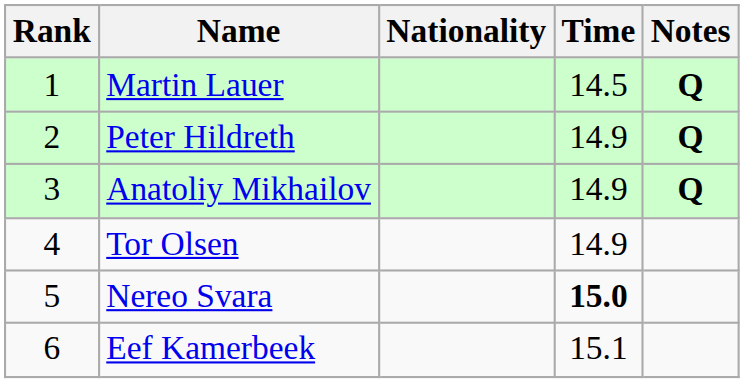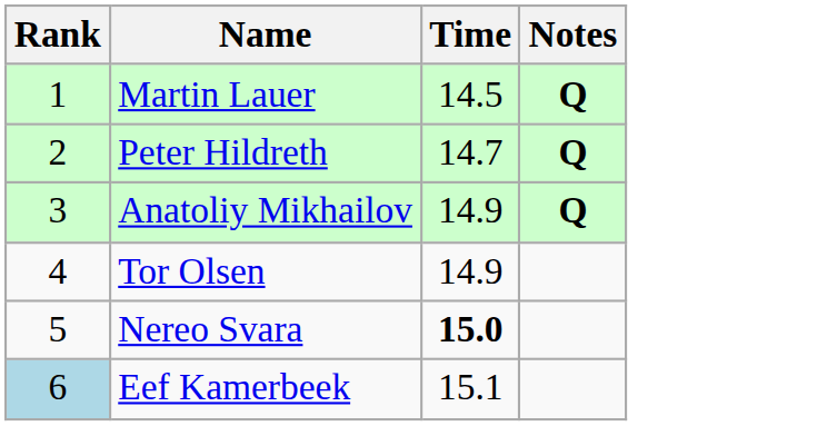- column: Nationality
Peter Hildreth | Time: 14.9 -> 14.7
Eef Kamerbeek | Rank: no background -> lightblue background
